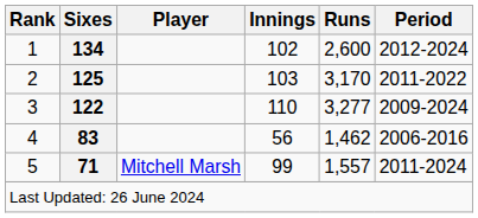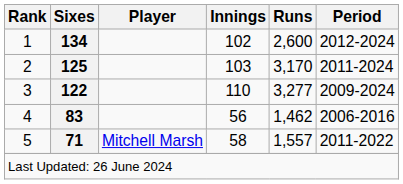2 | Period: 2011-2022 -> 2011-2024
5 | Innings: 99 -> 58
5 | Period: 2011-2024 -> 2011-2022
